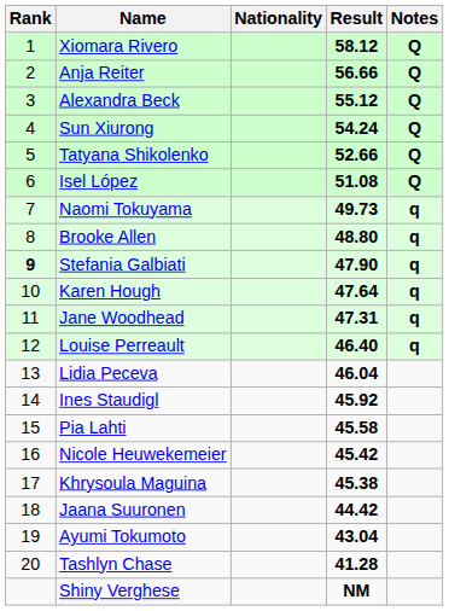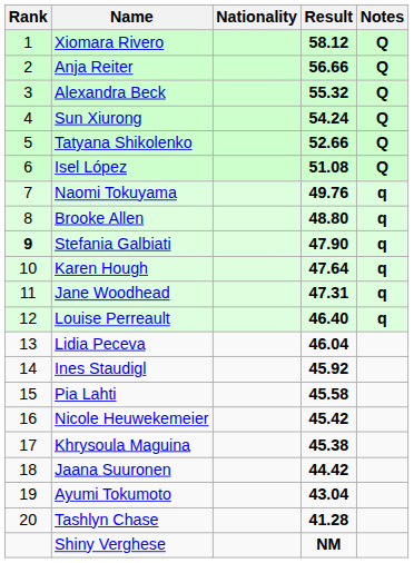Alexandra Beck | Result: 55.12 -> 55.32
Naomi Tokuyama | Result: 49.73 -> 49.76
